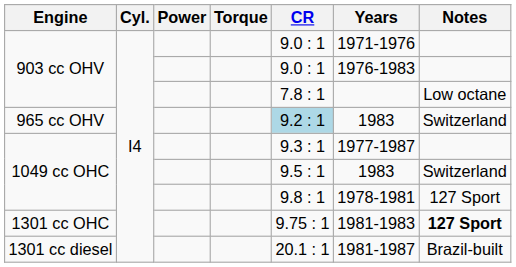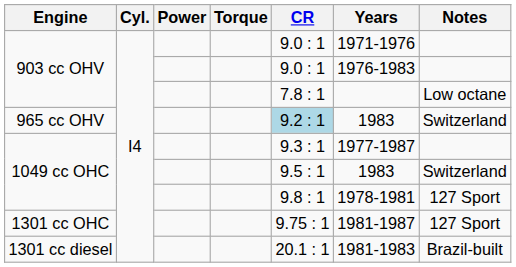1301 cc OHC | Years: 1981-1983 -> 1981-1987
1301 cc OHC | Notes: bold -> normal
1301 cc diesel | Years: 1981-1987 -> 1981-1983
